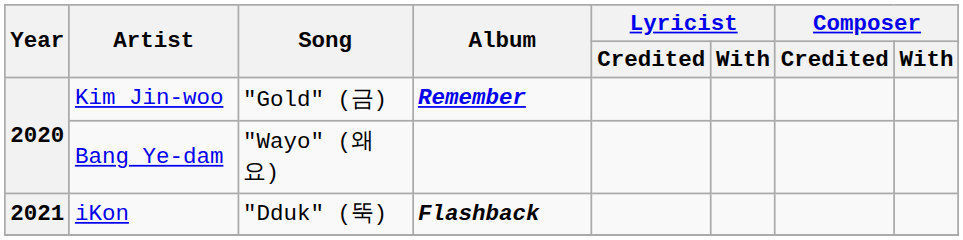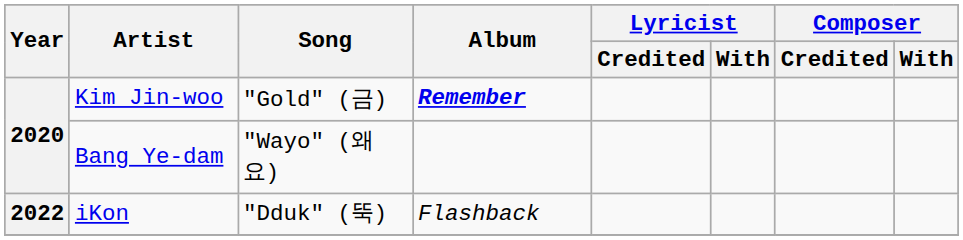iKon | Year: 2021 -> 2022
iKon | Album: bold -> normal
